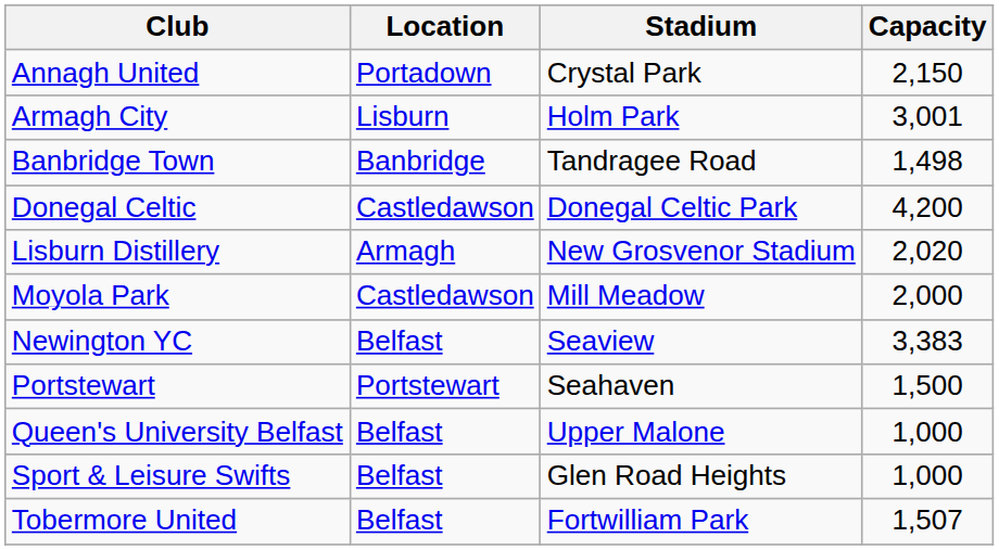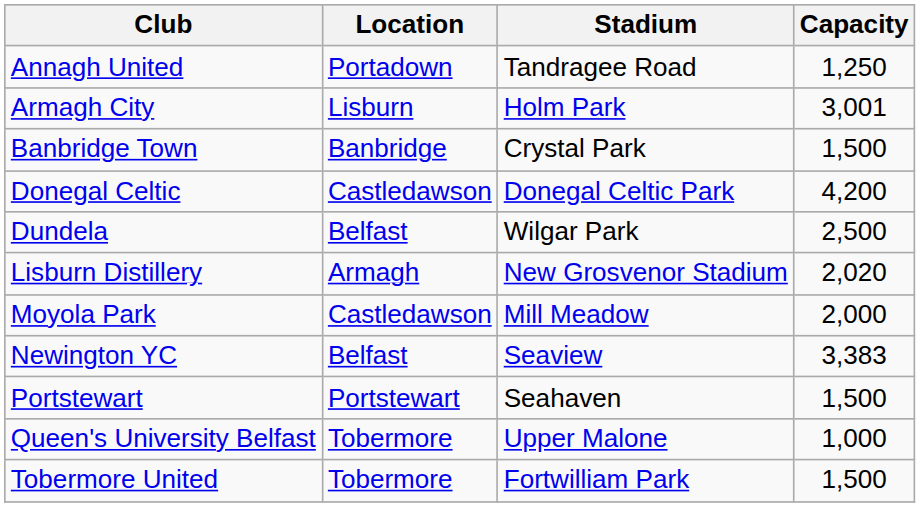Annagh United | Stadium: Crystal Park -> Tandragee Road
Annagh United | Capacity: 2,150 -> 1,250
Banbridge Town | Stadium: Tandragee Road -> Crystal Park
Banbridge Town | Capacity: 1,498 -> 1,500
+ row: Dundela | Belfast | Wilgar Park | 2,500
Queen's University Belfast | Location: Belfast -> Tobermore
- row: Sport & Leisure Swifts | Belfast | Glen Road Heights | 1,000
Tobermore United | Location: Belfast -> Tobermore
Tobermore United | Capacity: 1,507 -> 1,500
